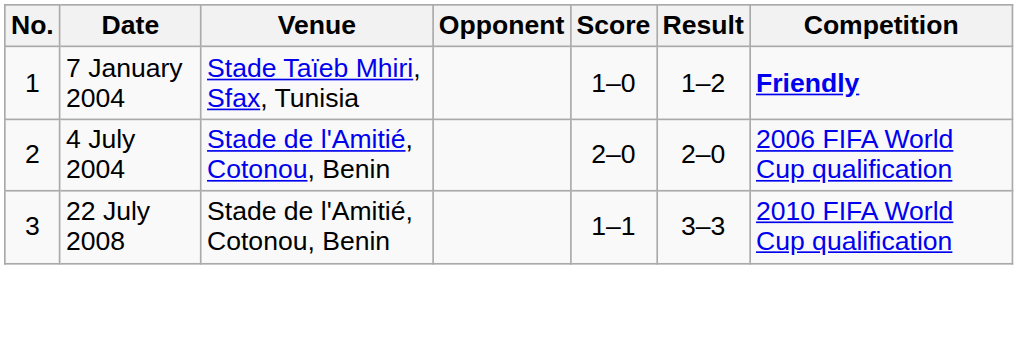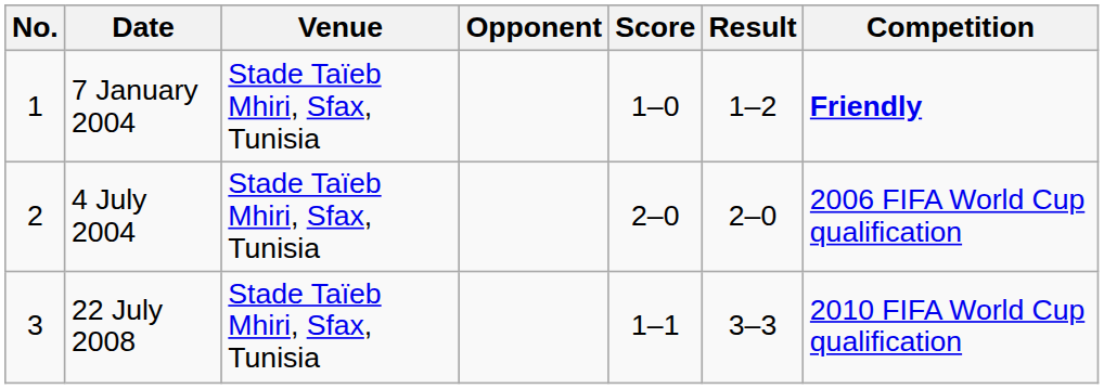4 July 2004 | Venue: Stade de l'Amitié, Cotonou, Benin -> Stade Taïeb Mhiri, Sfax, Tunisia
22 July 2008 | Venue: Stade de l'Amitié, Cotonou, Benin -> Stade Taïeb Mhiri, Sfax, Tunisia
